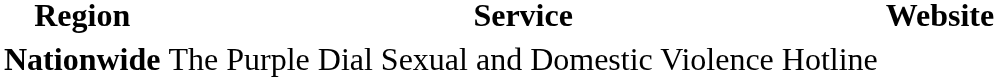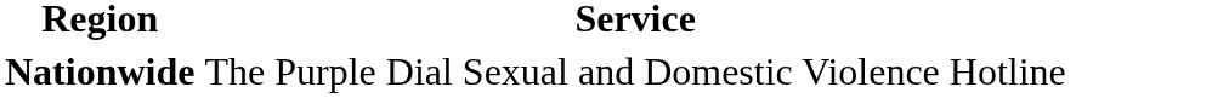- column: Website
